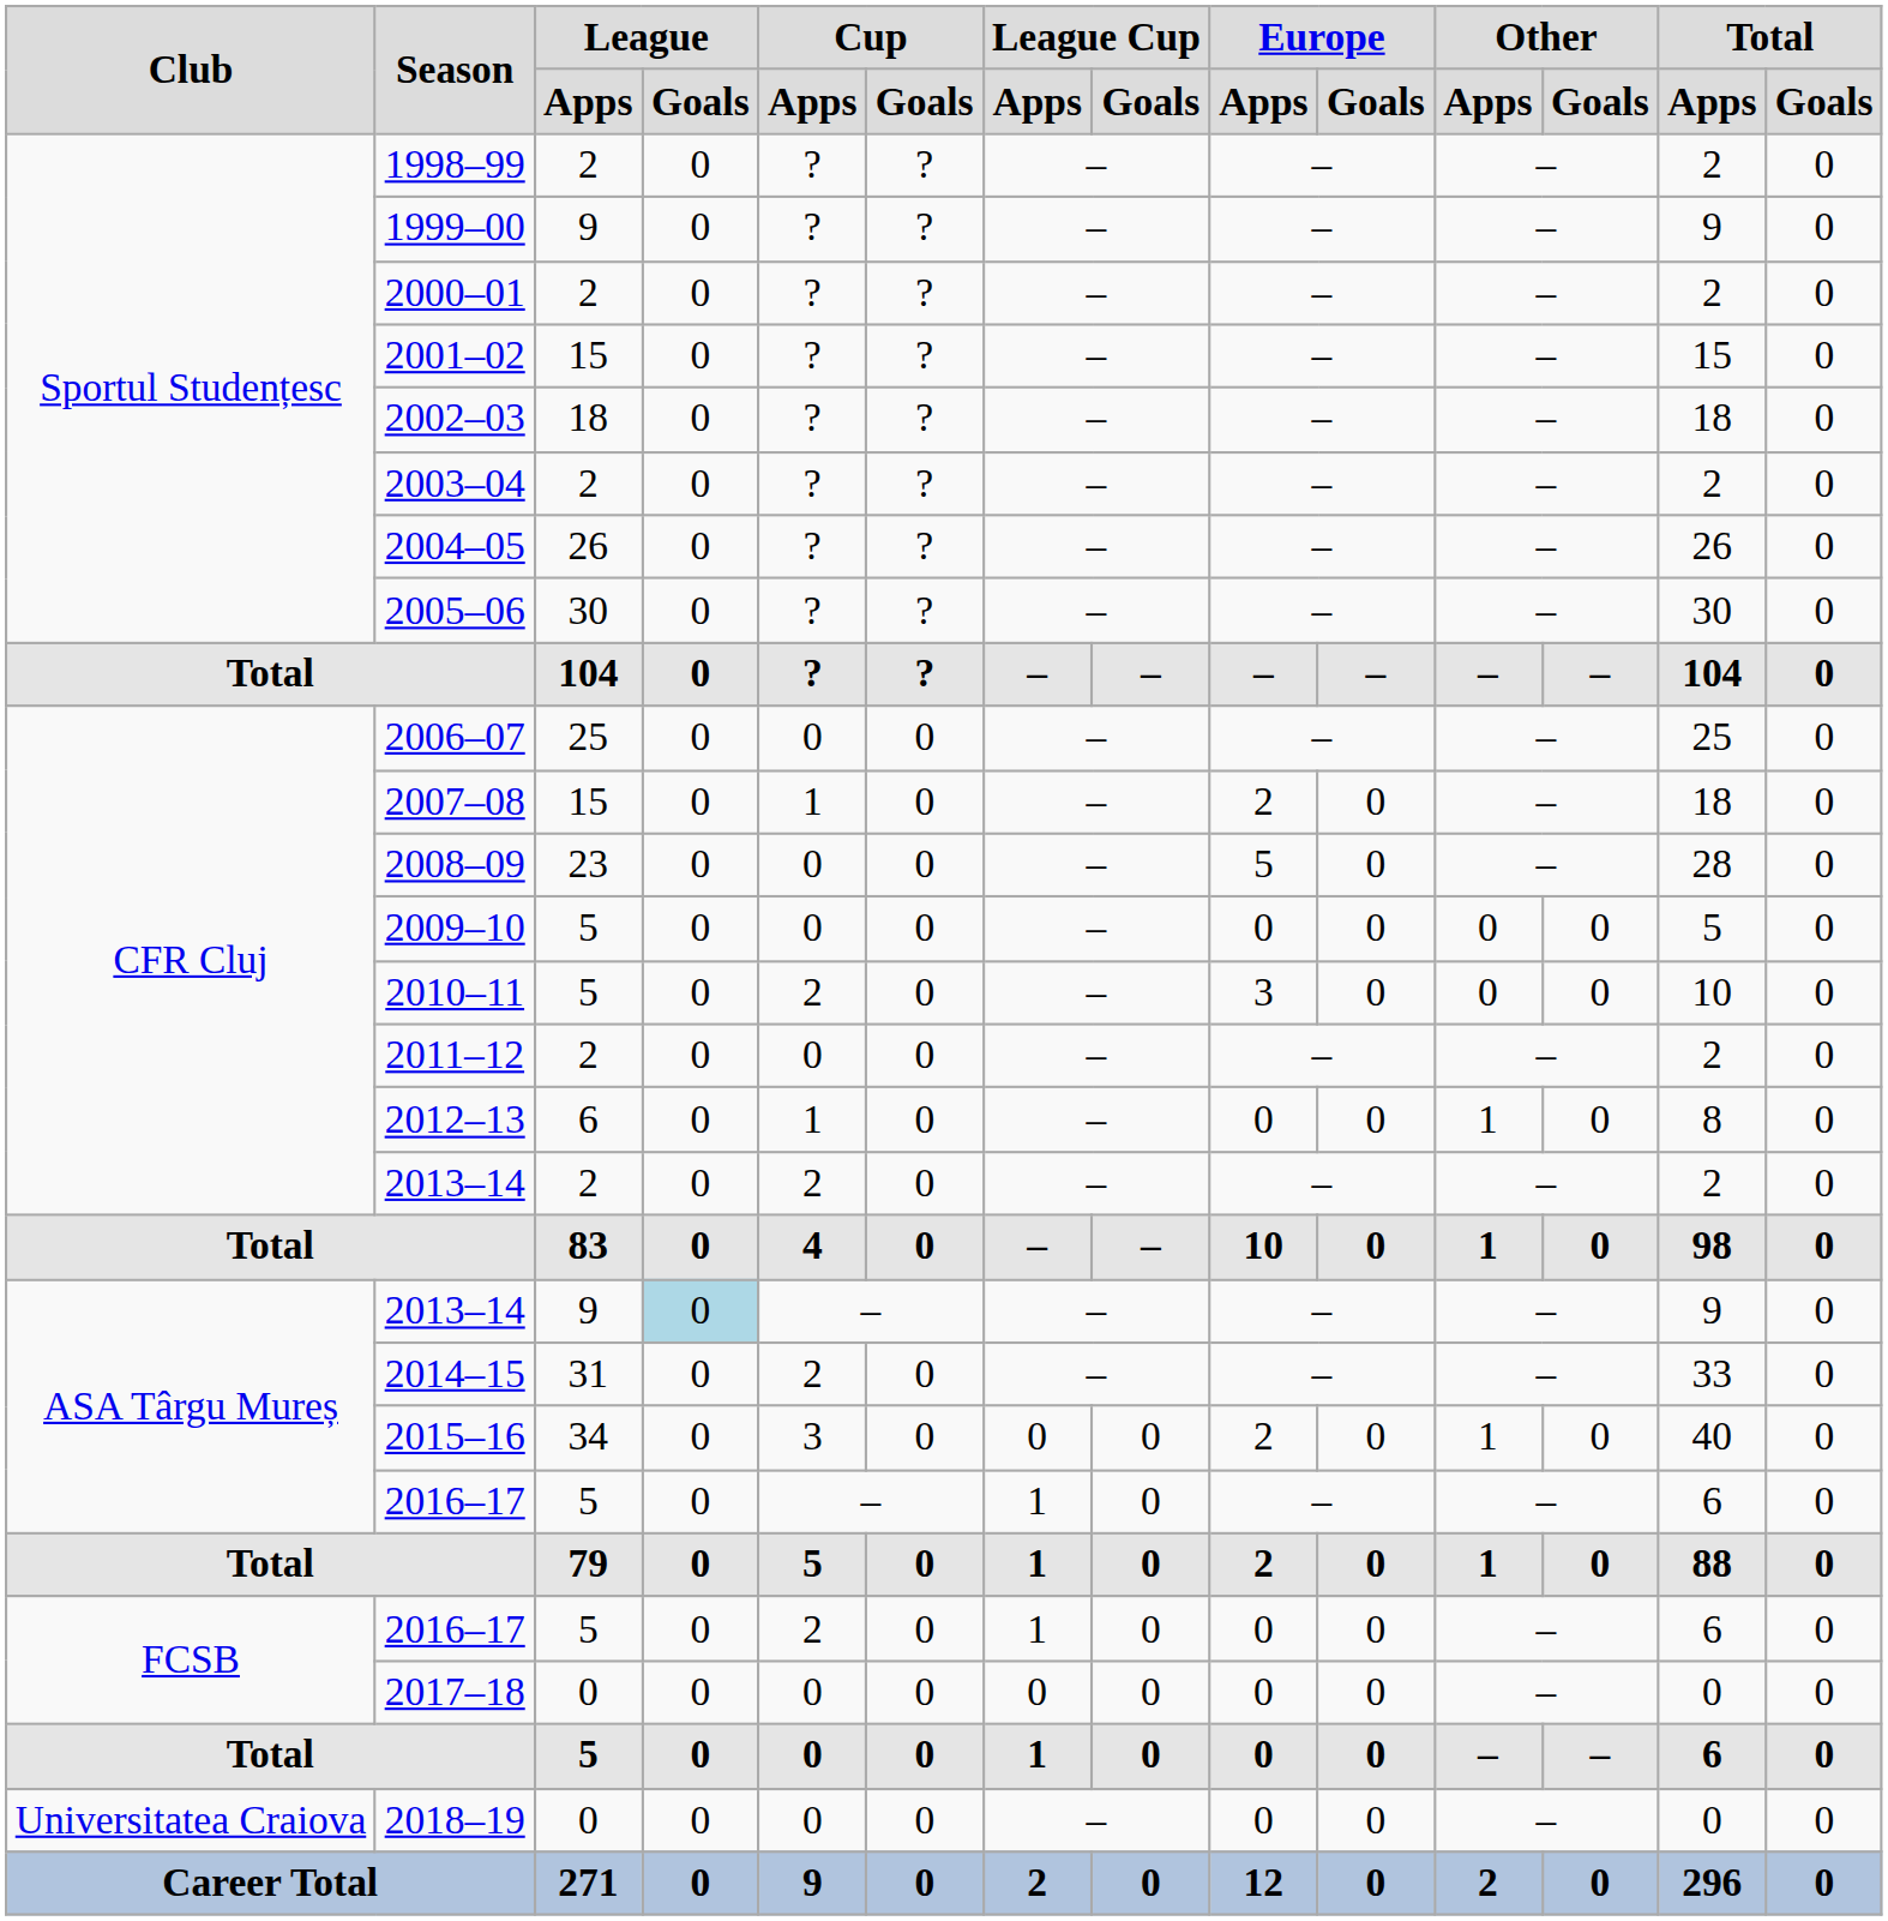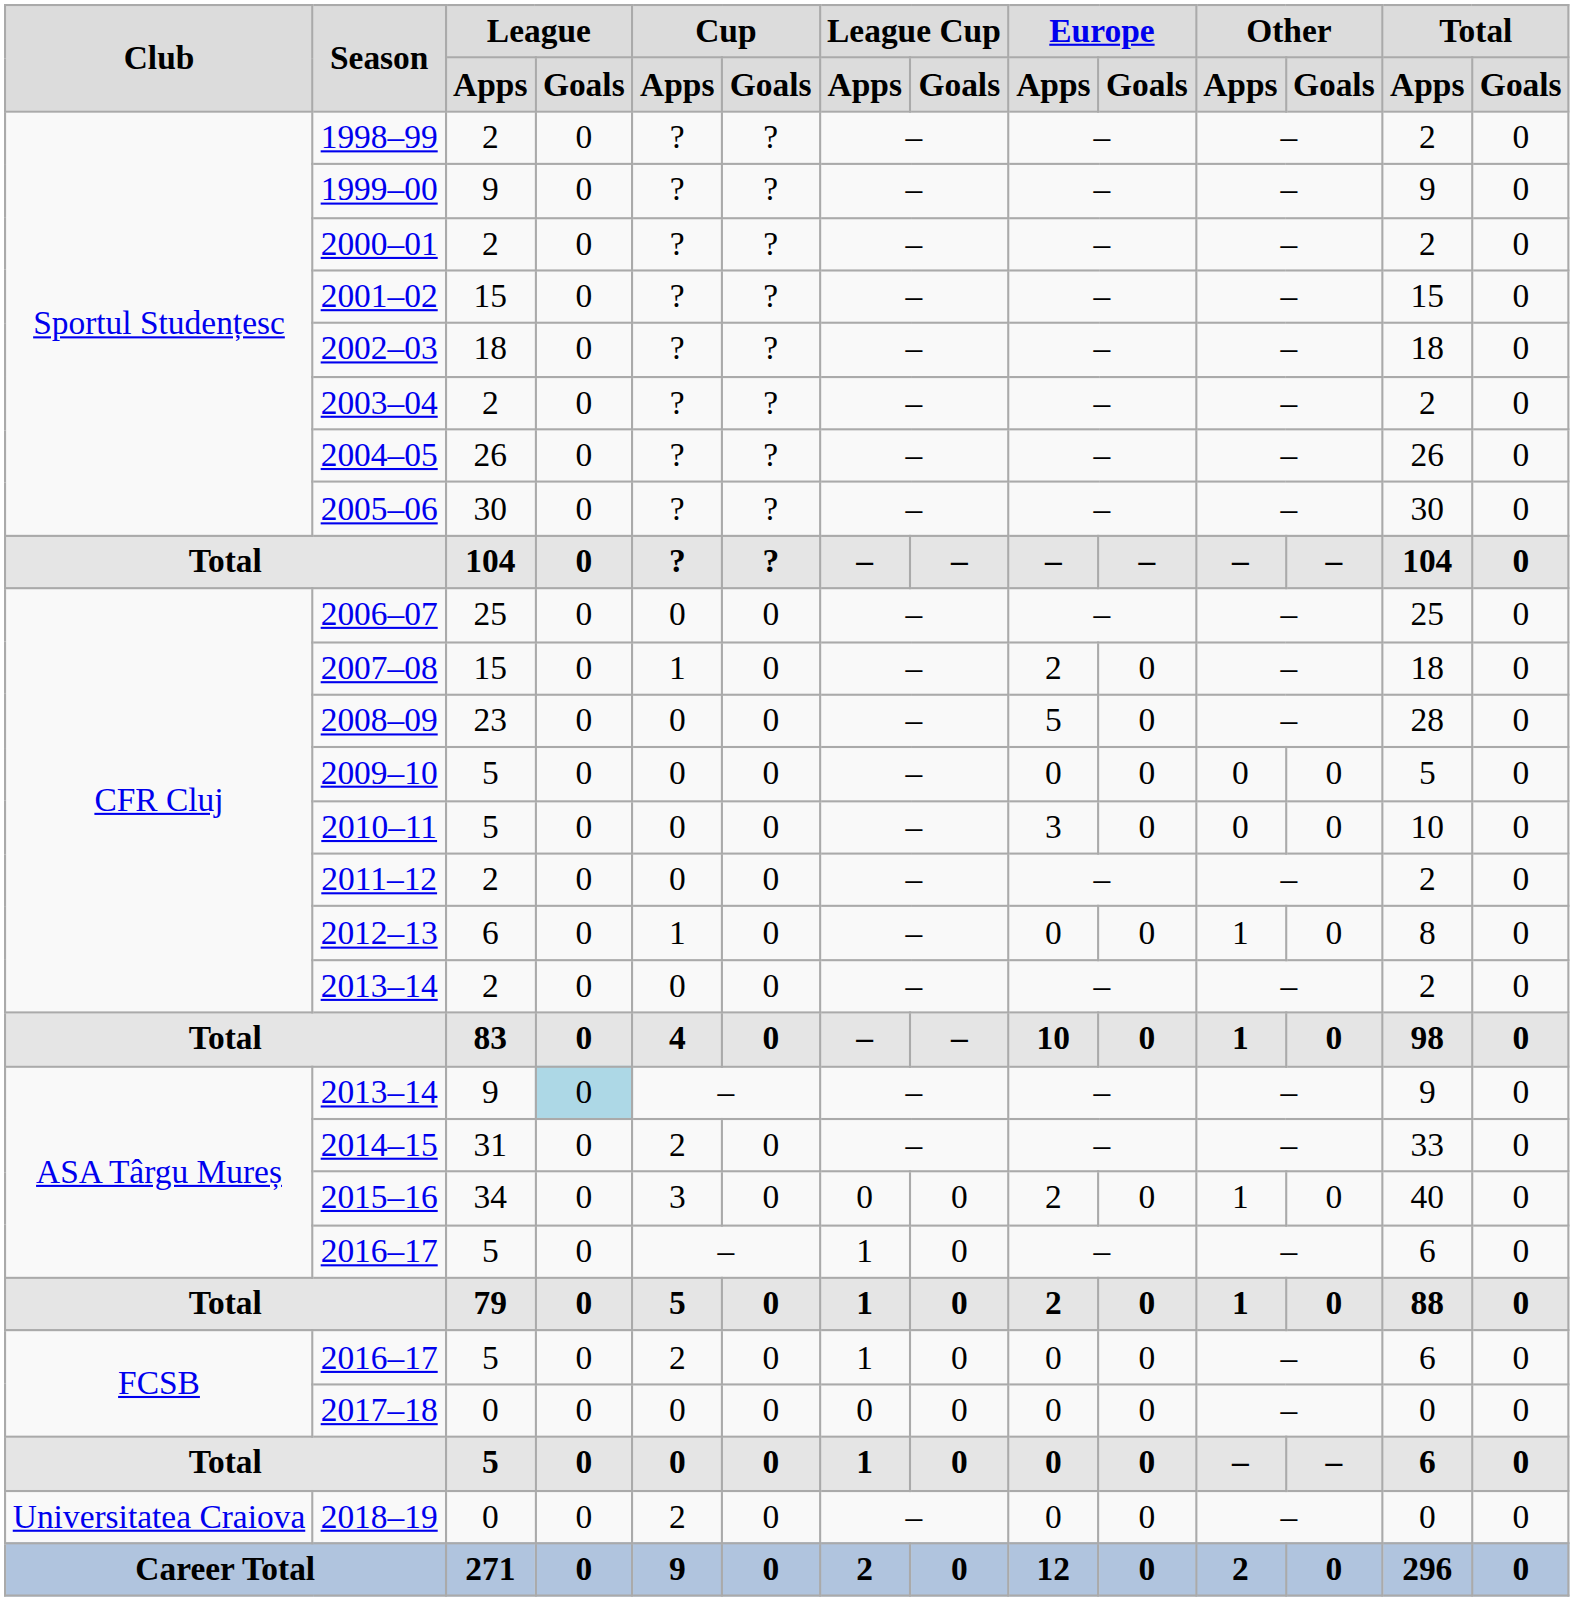2010–11 | Cup / Apps: 2 -> 0
CFR Cluj / 2013–14 | Cup / Apps: 2 -> 0
2018–19 | Cup / Apps: 0 -> 2
